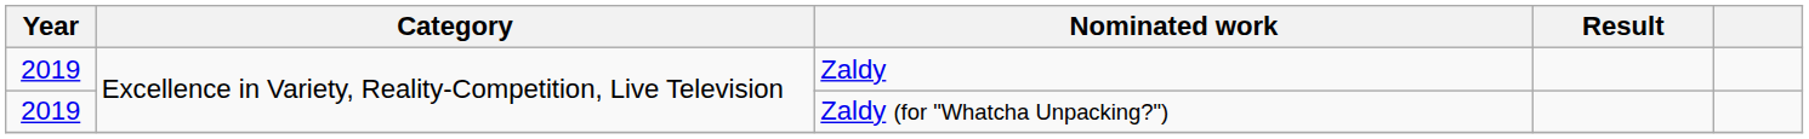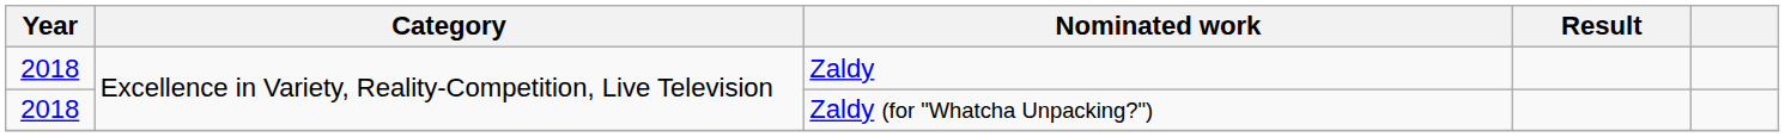Zaldy | Year: 2019 -> 2018
Zaldy (for "Whatcha Unpacking?") | Year: 2019 -> 2018
